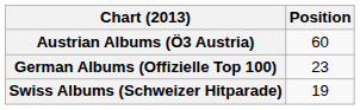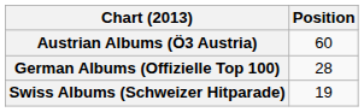German Albums (Offizielle Top 100) | Position: 23 -> 28
